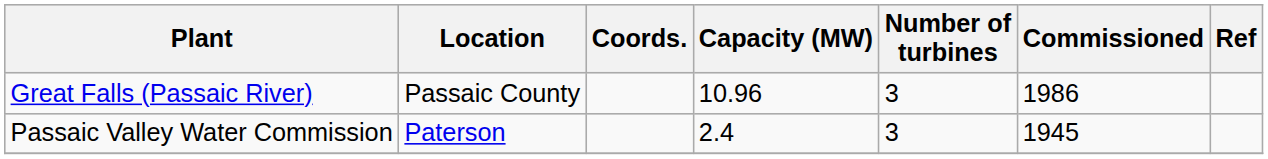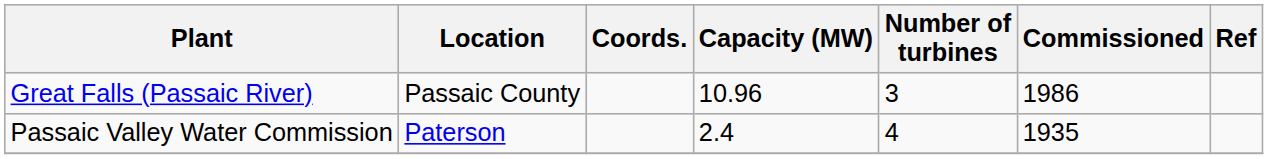Passaic Valley Water Commission | Number of turbines: 3 -> 4
Passaic Valley Water Commission | Commissioned: 1945 -> 1935
